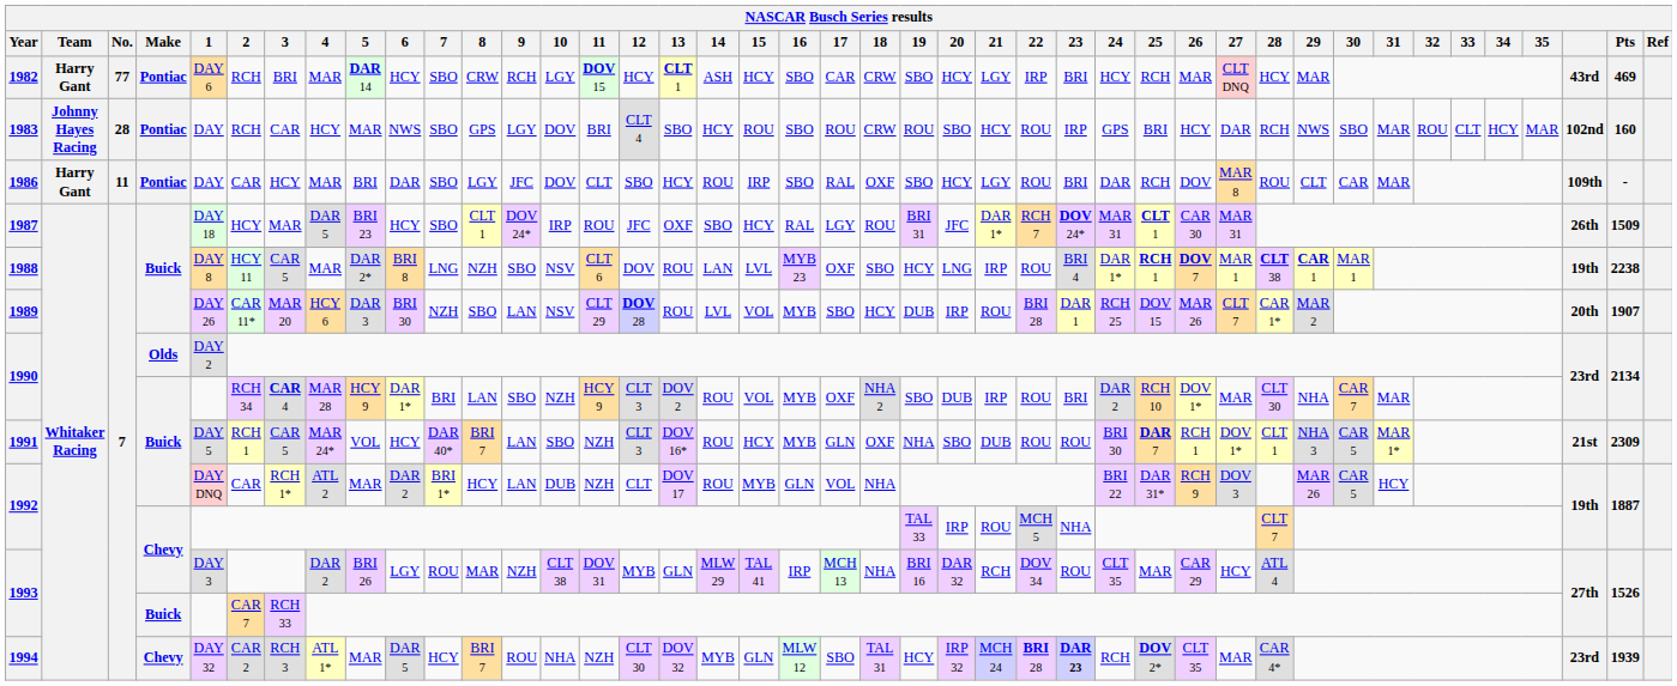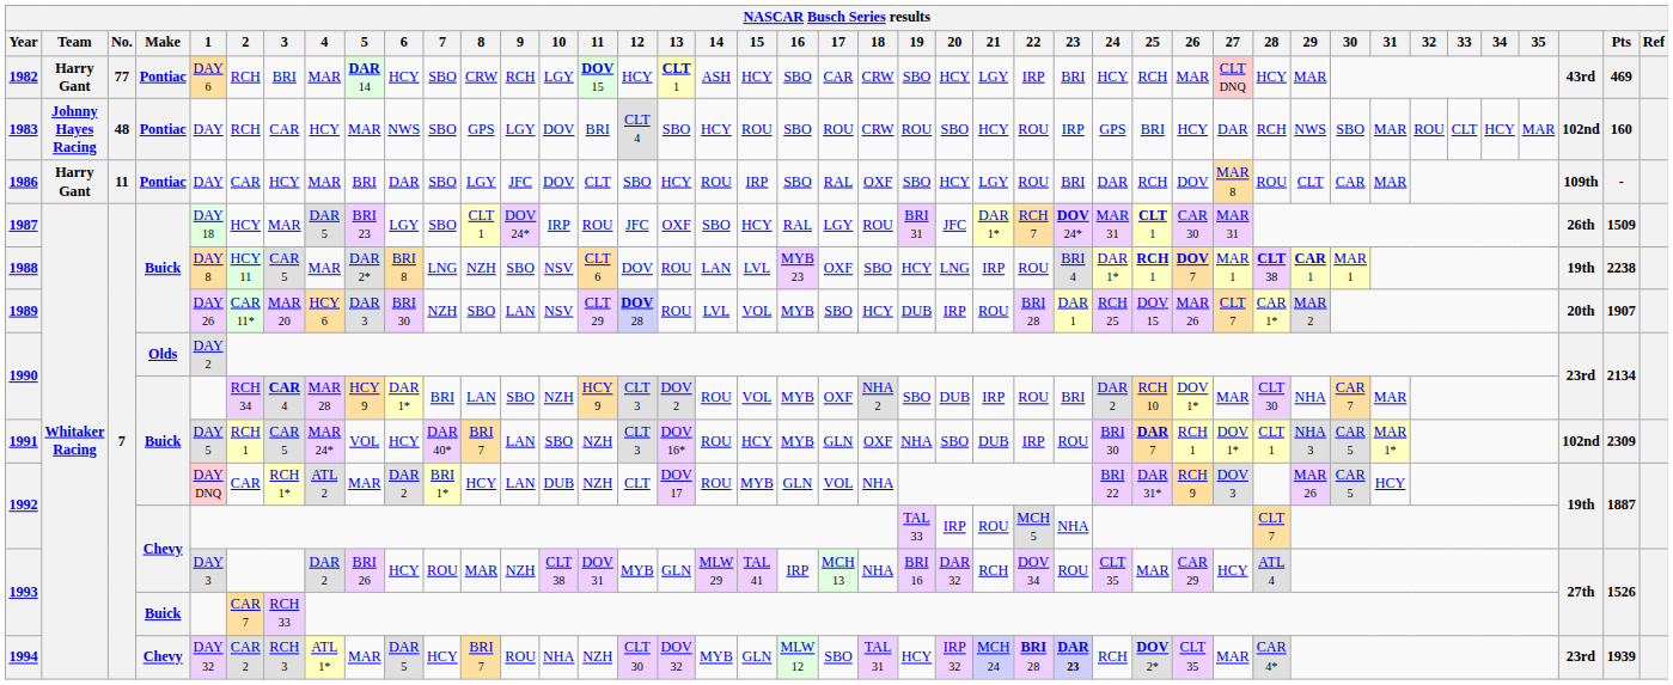1983 | No.: 28 -> 48
1987 | 6: HCY -> LGY
1991 | 22: ROU -> IRP
1991 | column 40: 21st -> 102nd
1993 / Chevy | 6: LGY -> HCY
